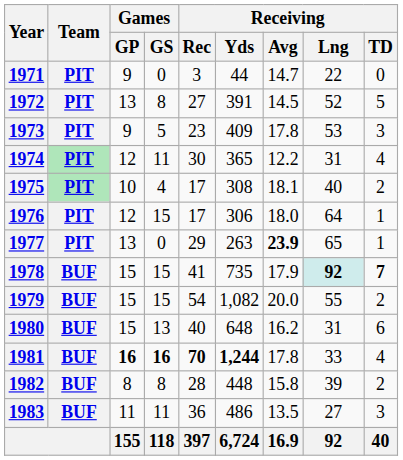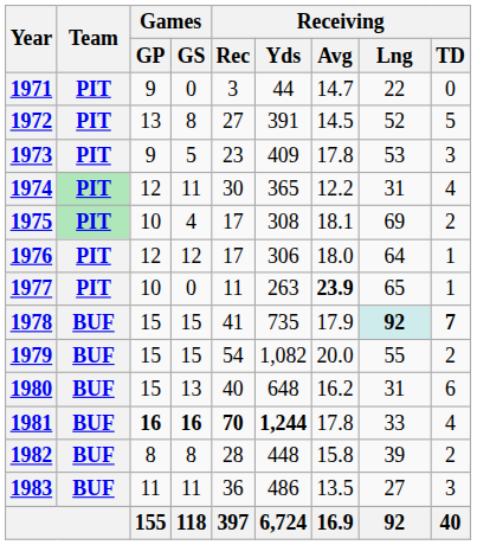1975 | Receiving / Lng: 40 -> 69
1976 | Games / GS: 15 -> 12
1977 | Games / GP: 13 -> 10
1977 | Receiving / Rec: 29 -> 11
